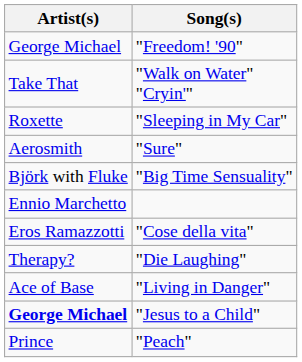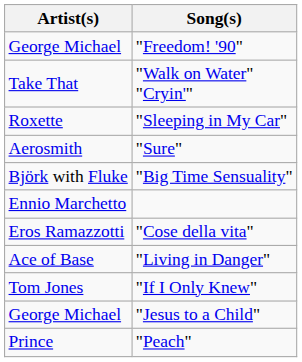- row: Therapy? | "Die Laughing"
+ row: Tom Jones | "If I Only Knew"
"Jesus to a Child" | Artist(s): bold -> normal
